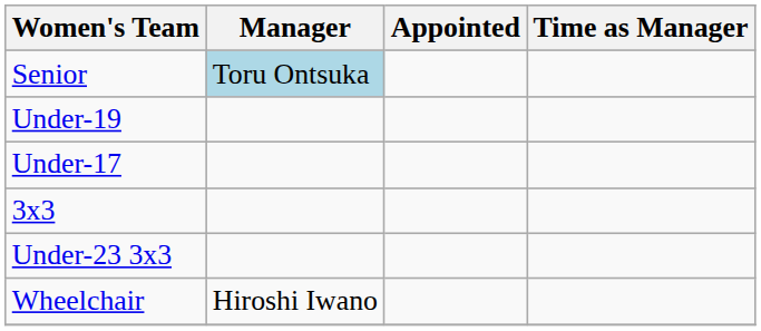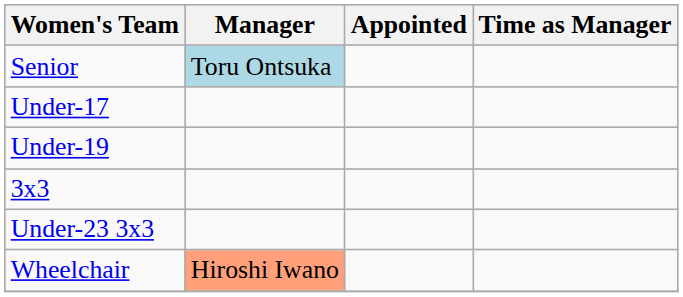rows swapped: Under-19 <-> Under-17
Wheelchair | Manager: no background -> lightsalmon background
